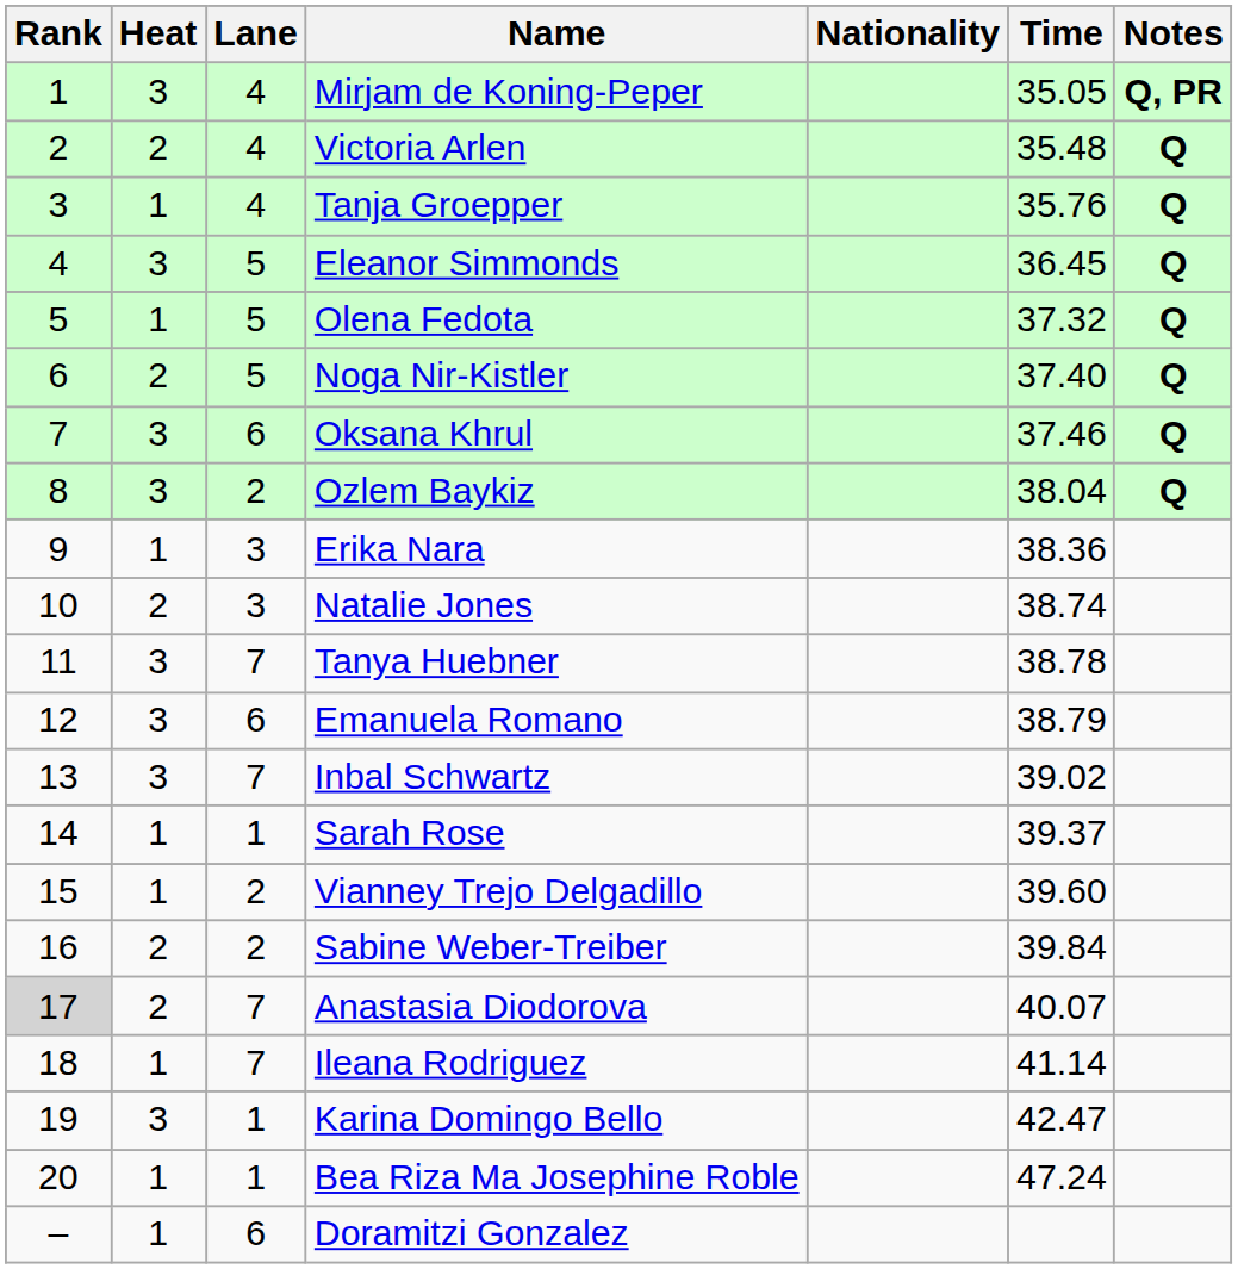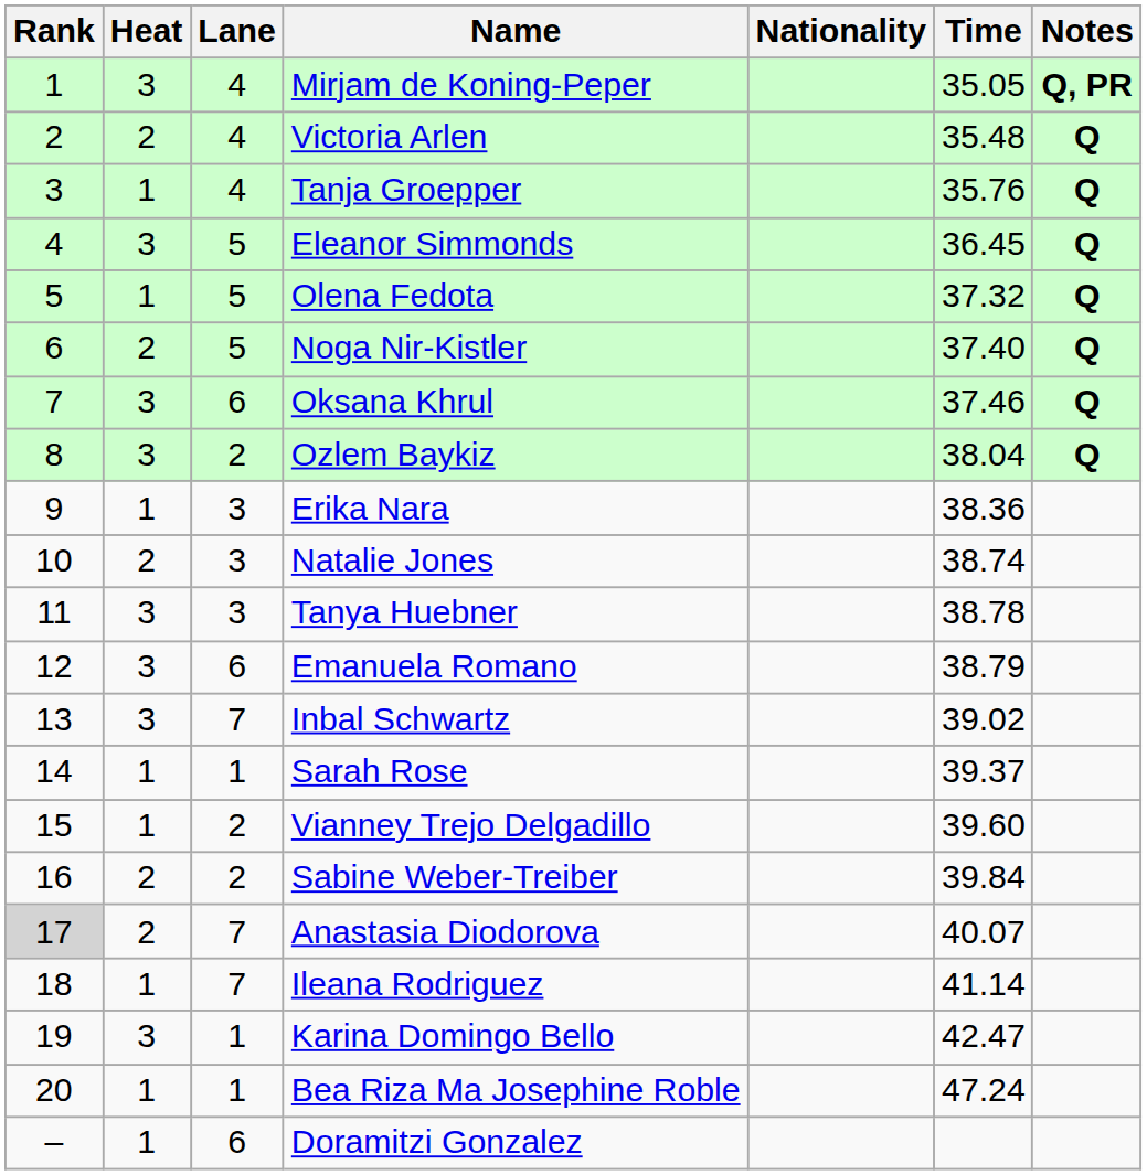Tanya Huebner | Lane: 7 -> 3
